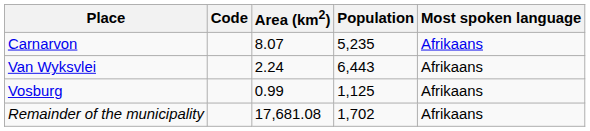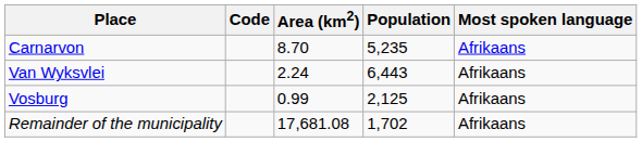Carnarvon | Area (km2): 8.07 -> 8.70
Vosburg | Population: 1,125 -> 2,125
